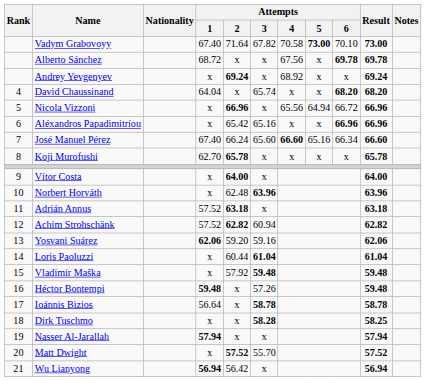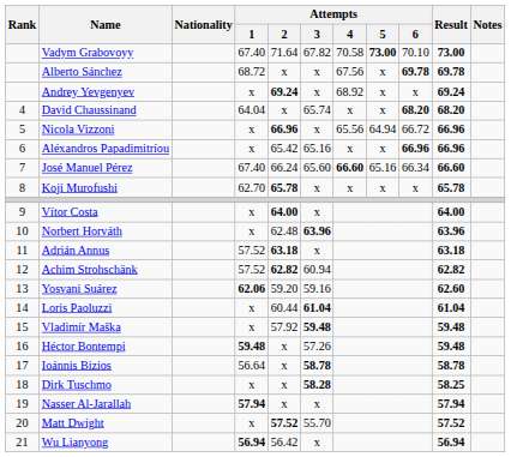Yosvani Suárez | Result: 62.06 -> 62.60
